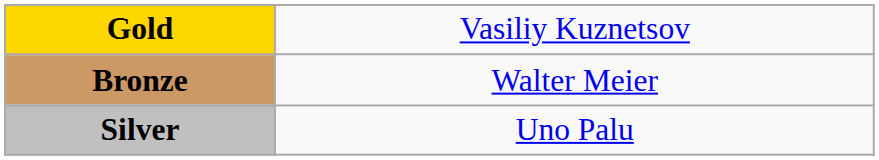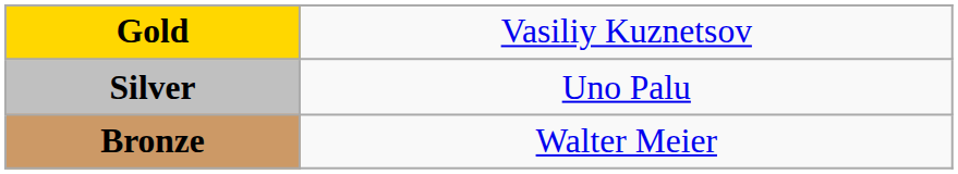rows swapped: Silver <-> Bronze
